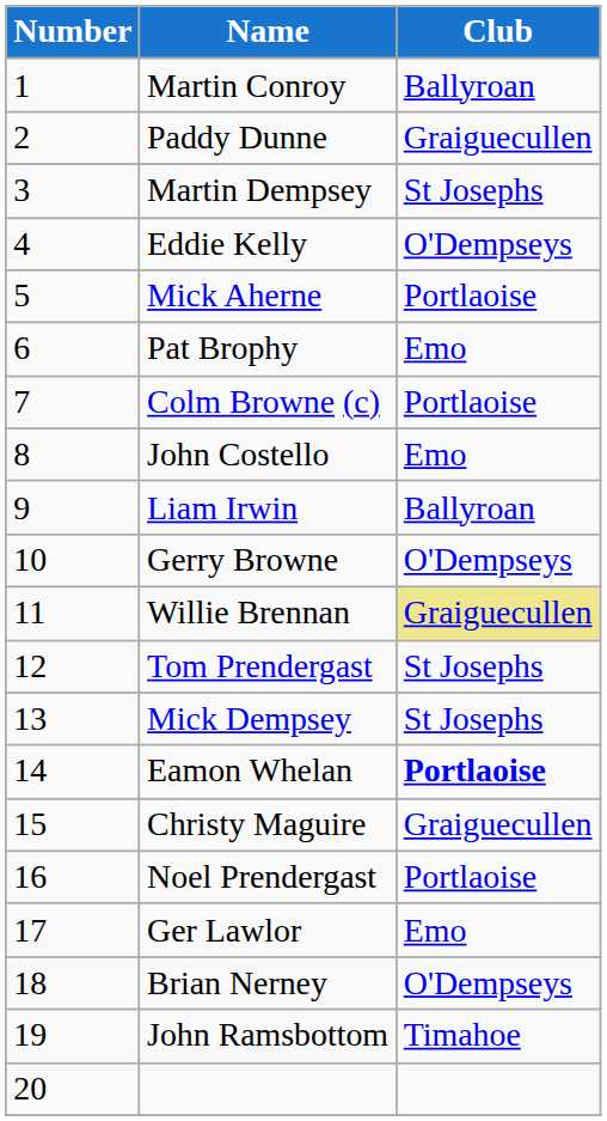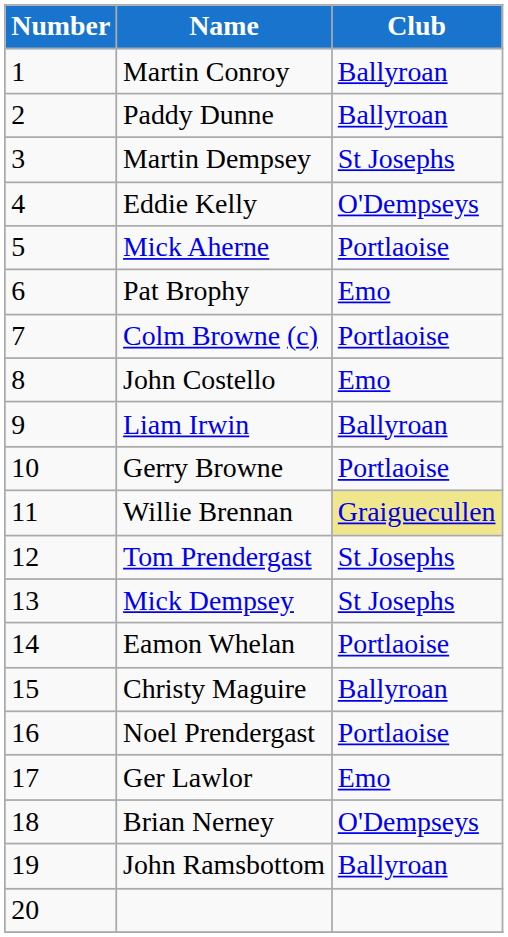Paddy Dunne | Club: Graiguecullen -> Ballyroan
Gerry Browne | Club: O'Dempseys -> Portlaoise
Eamon Whelan | Club: bold -> normal
Christy Maguire | Club: Graiguecullen -> Ballyroan
John Ramsbottom | Club: Timahoe -> Ballyroan
